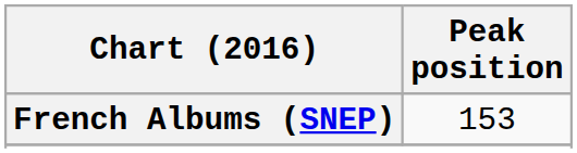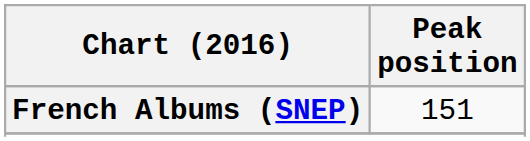French Albums (SNEP) | Peak position: 153 -> 151
